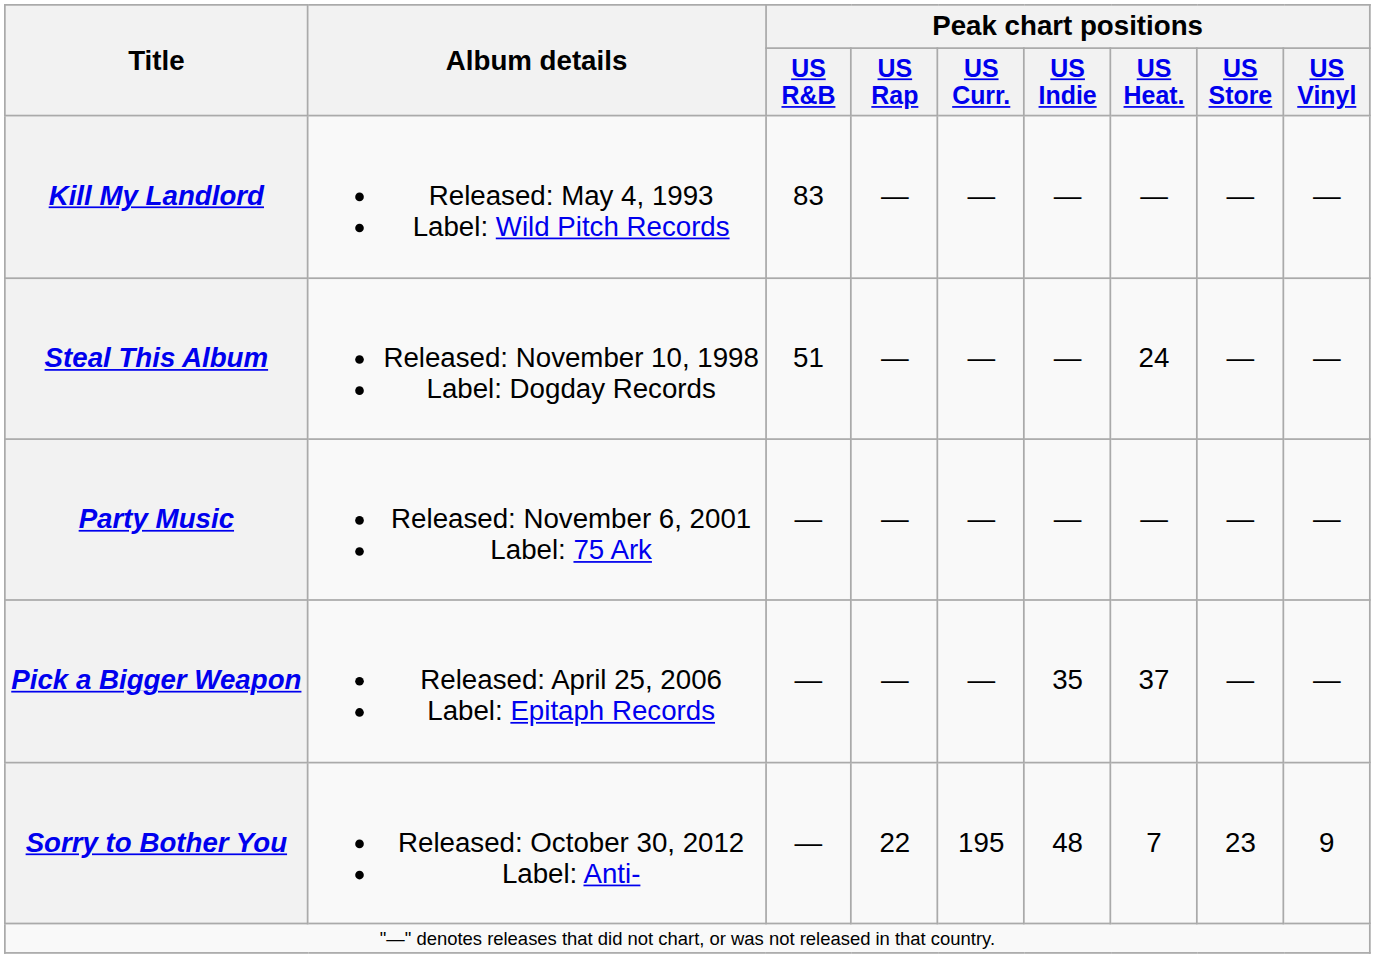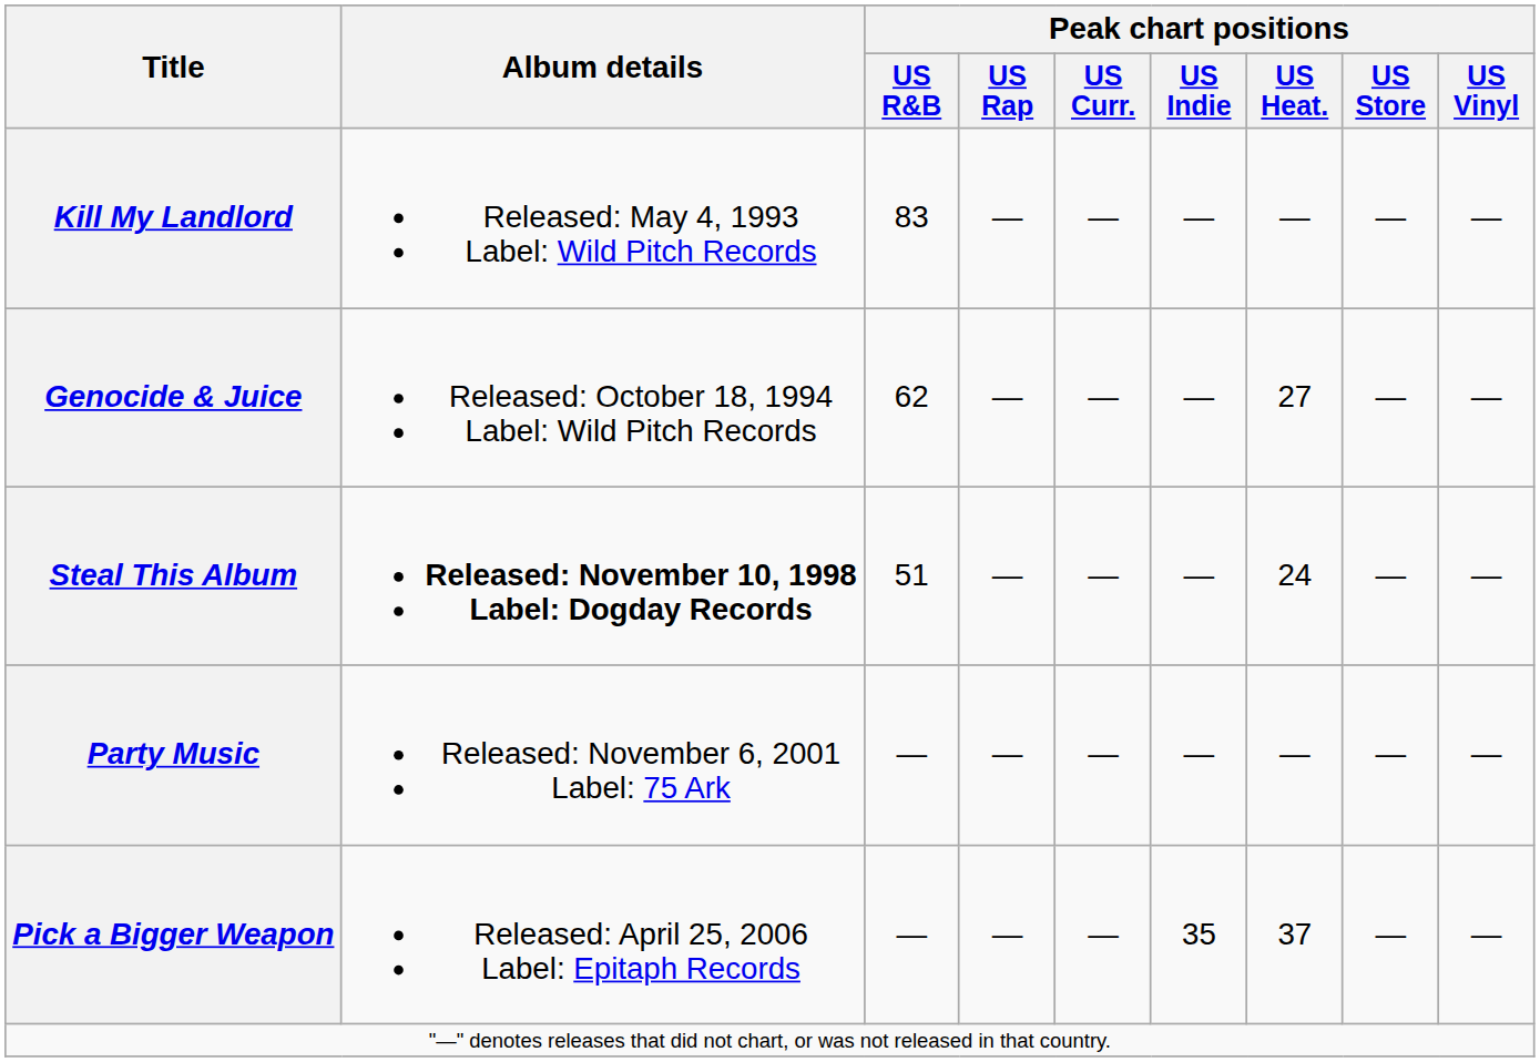+ row: Genocide & Juice | Released: October 18, 1994 Label: Wild Pitch Records | 62 | — | — | — | 27 | — | —
Steal This Album | Album details: normal -> bold
- row: Sorry to Bother You | Released: October 30, 2012 Label: Anti- | — | 22 | 195 | 48 | 7 | 23 | 9
